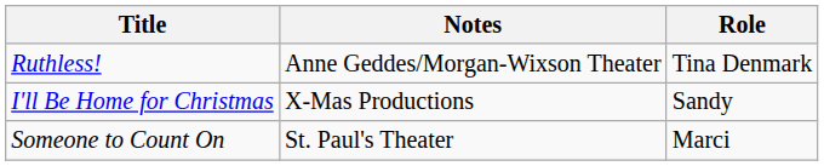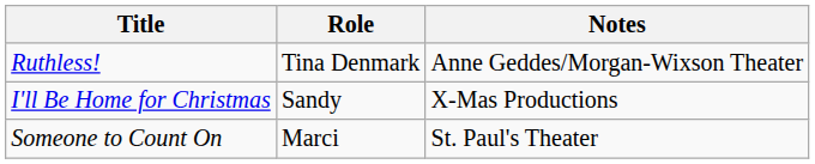columns swapped: Role <-> Notes
